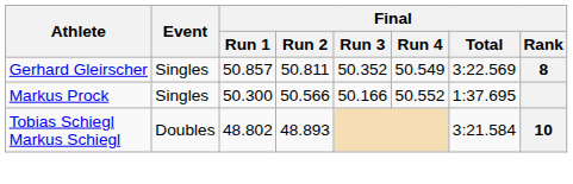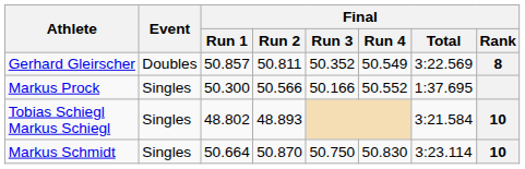Gerhard Gleirscher | Event: Singles -> Doubles
Tobias Schiegl Markus Schiegl | Event: Doubles -> Singles
+ row: Markus Schmidt | Singles | 50.664 | 50.870 | 50.750 | 50.830 | 3:23.114 | 10
